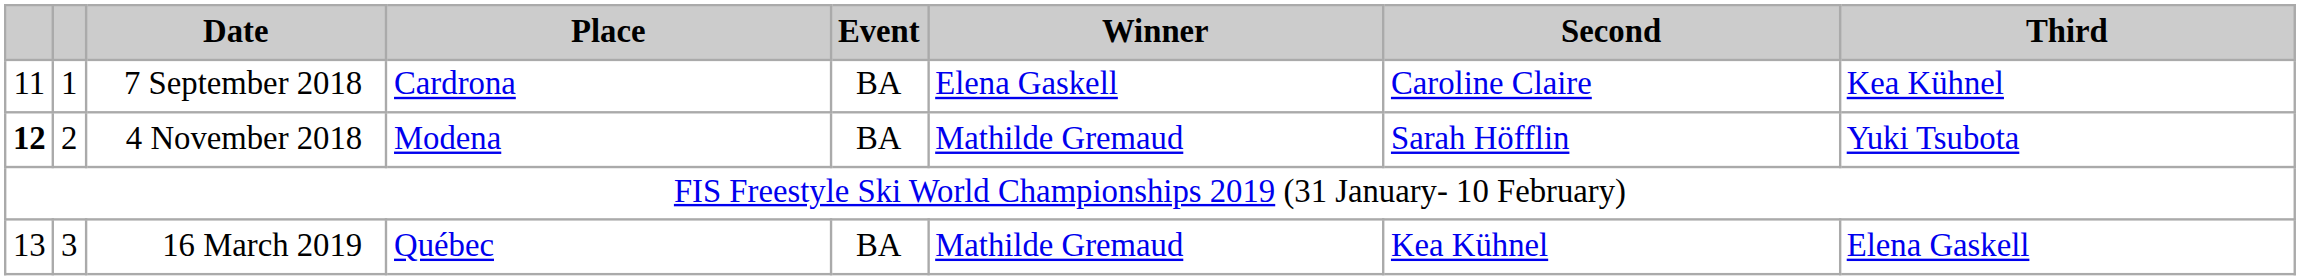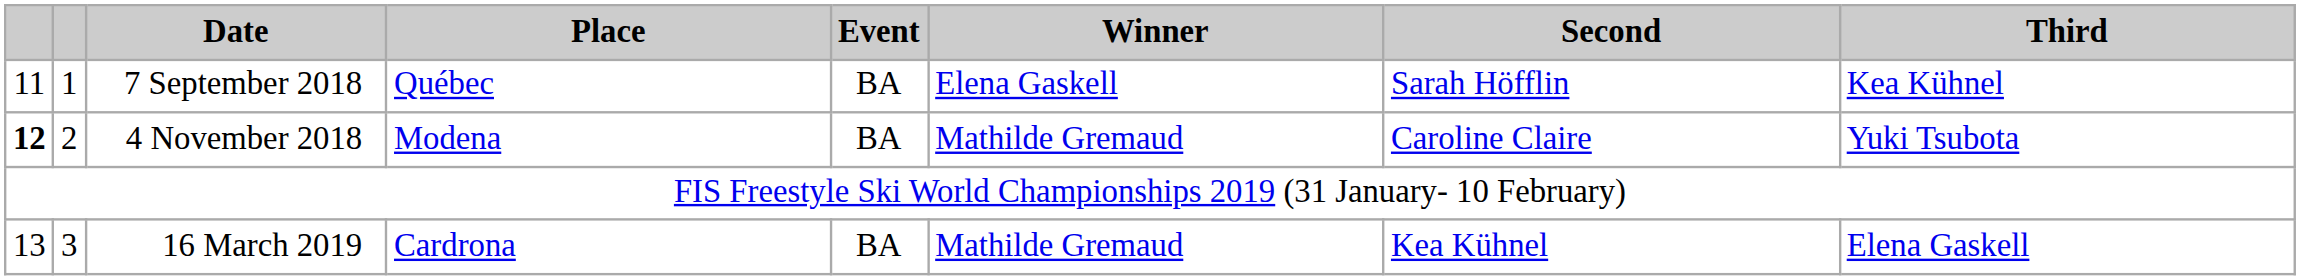7 September 2018 | Place: Cardrona -> Québec
7 September 2018 | Second: Caroline Claire -> Sarah Höfflin
4 November 2018 | Second: Sarah Höfflin -> Caroline Claire
16 March 2019 | Place: Québec -> Cardrona
